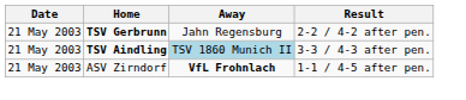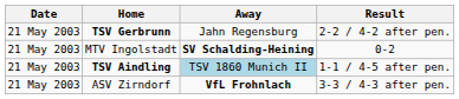+ row: 21 May 2003 | MTV Ingolstadt | SV Schalding-Heining | 0-2
TSV Aindling | Result: 3-3 / 4-3 after pen. -> 1-1 / 4-5 after pen.
ASV Zirndorf | Result: 1-1 / 4-5 after pen. -> 3-3 / 4-3 after pen.
